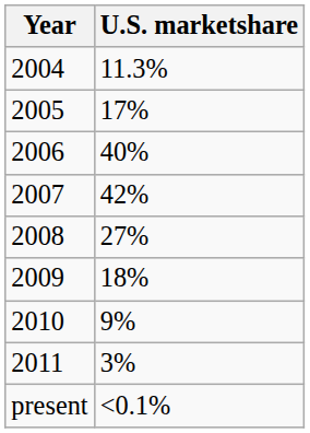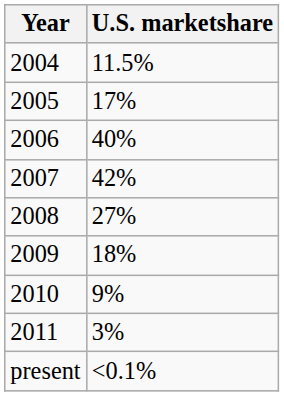2004 | U.S. marketshare: 11.3% -> 11.5%
